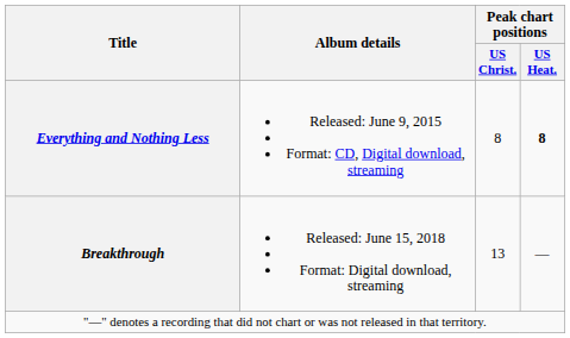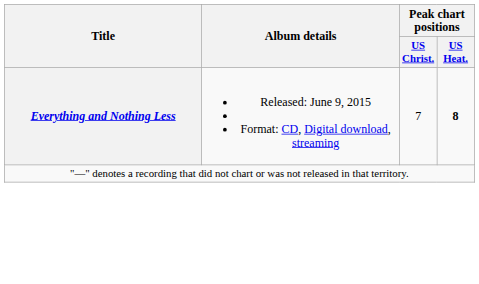Everything and Nothing Less | Peak chart positions / US Christ.: 8 -> 7
- row: Breakthrough | Released: June 15, 2018 Format: Digital download, streaming | 13 | —
